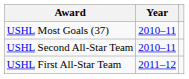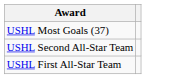- column: Year | 2010–11 | 2010–11 | 2011–12
